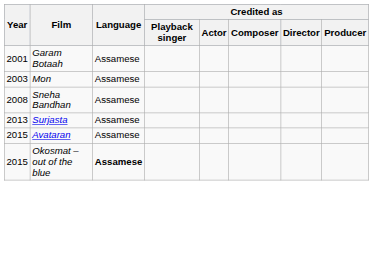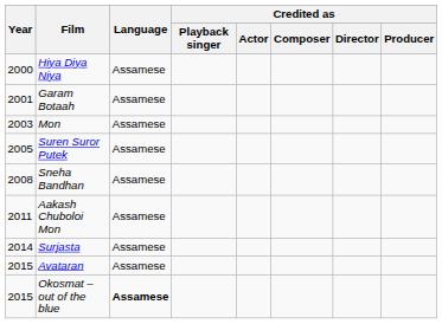+ row: 2000 | Hiya Diya Niya | Assamese
+ row: 2005 | Suren Suror Putek | Assamese
+ row: 2011 | Aakash Chuboloi Mon | Assamese
Surjasta | Year: 2013 -> 2014
